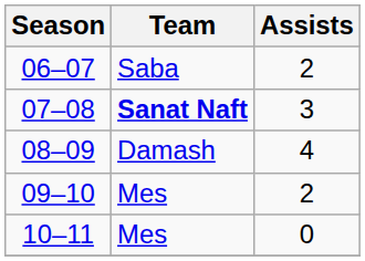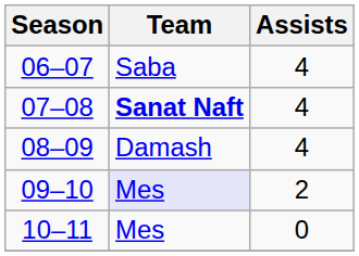06–07 | Assists: 2 -> 4
07–08 | Assists: 3 -> 4
09–10 | Team: no background -> lavender background
